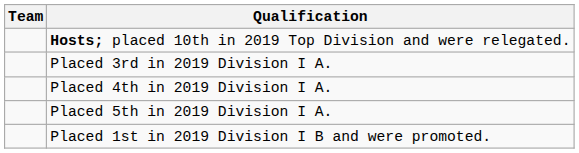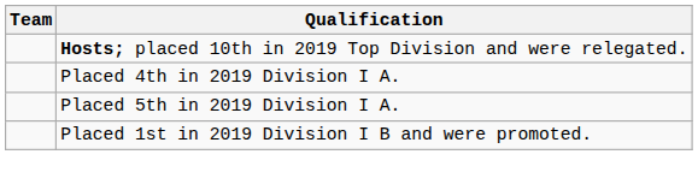- row: Placed 3rd in 2019 Division I A.
